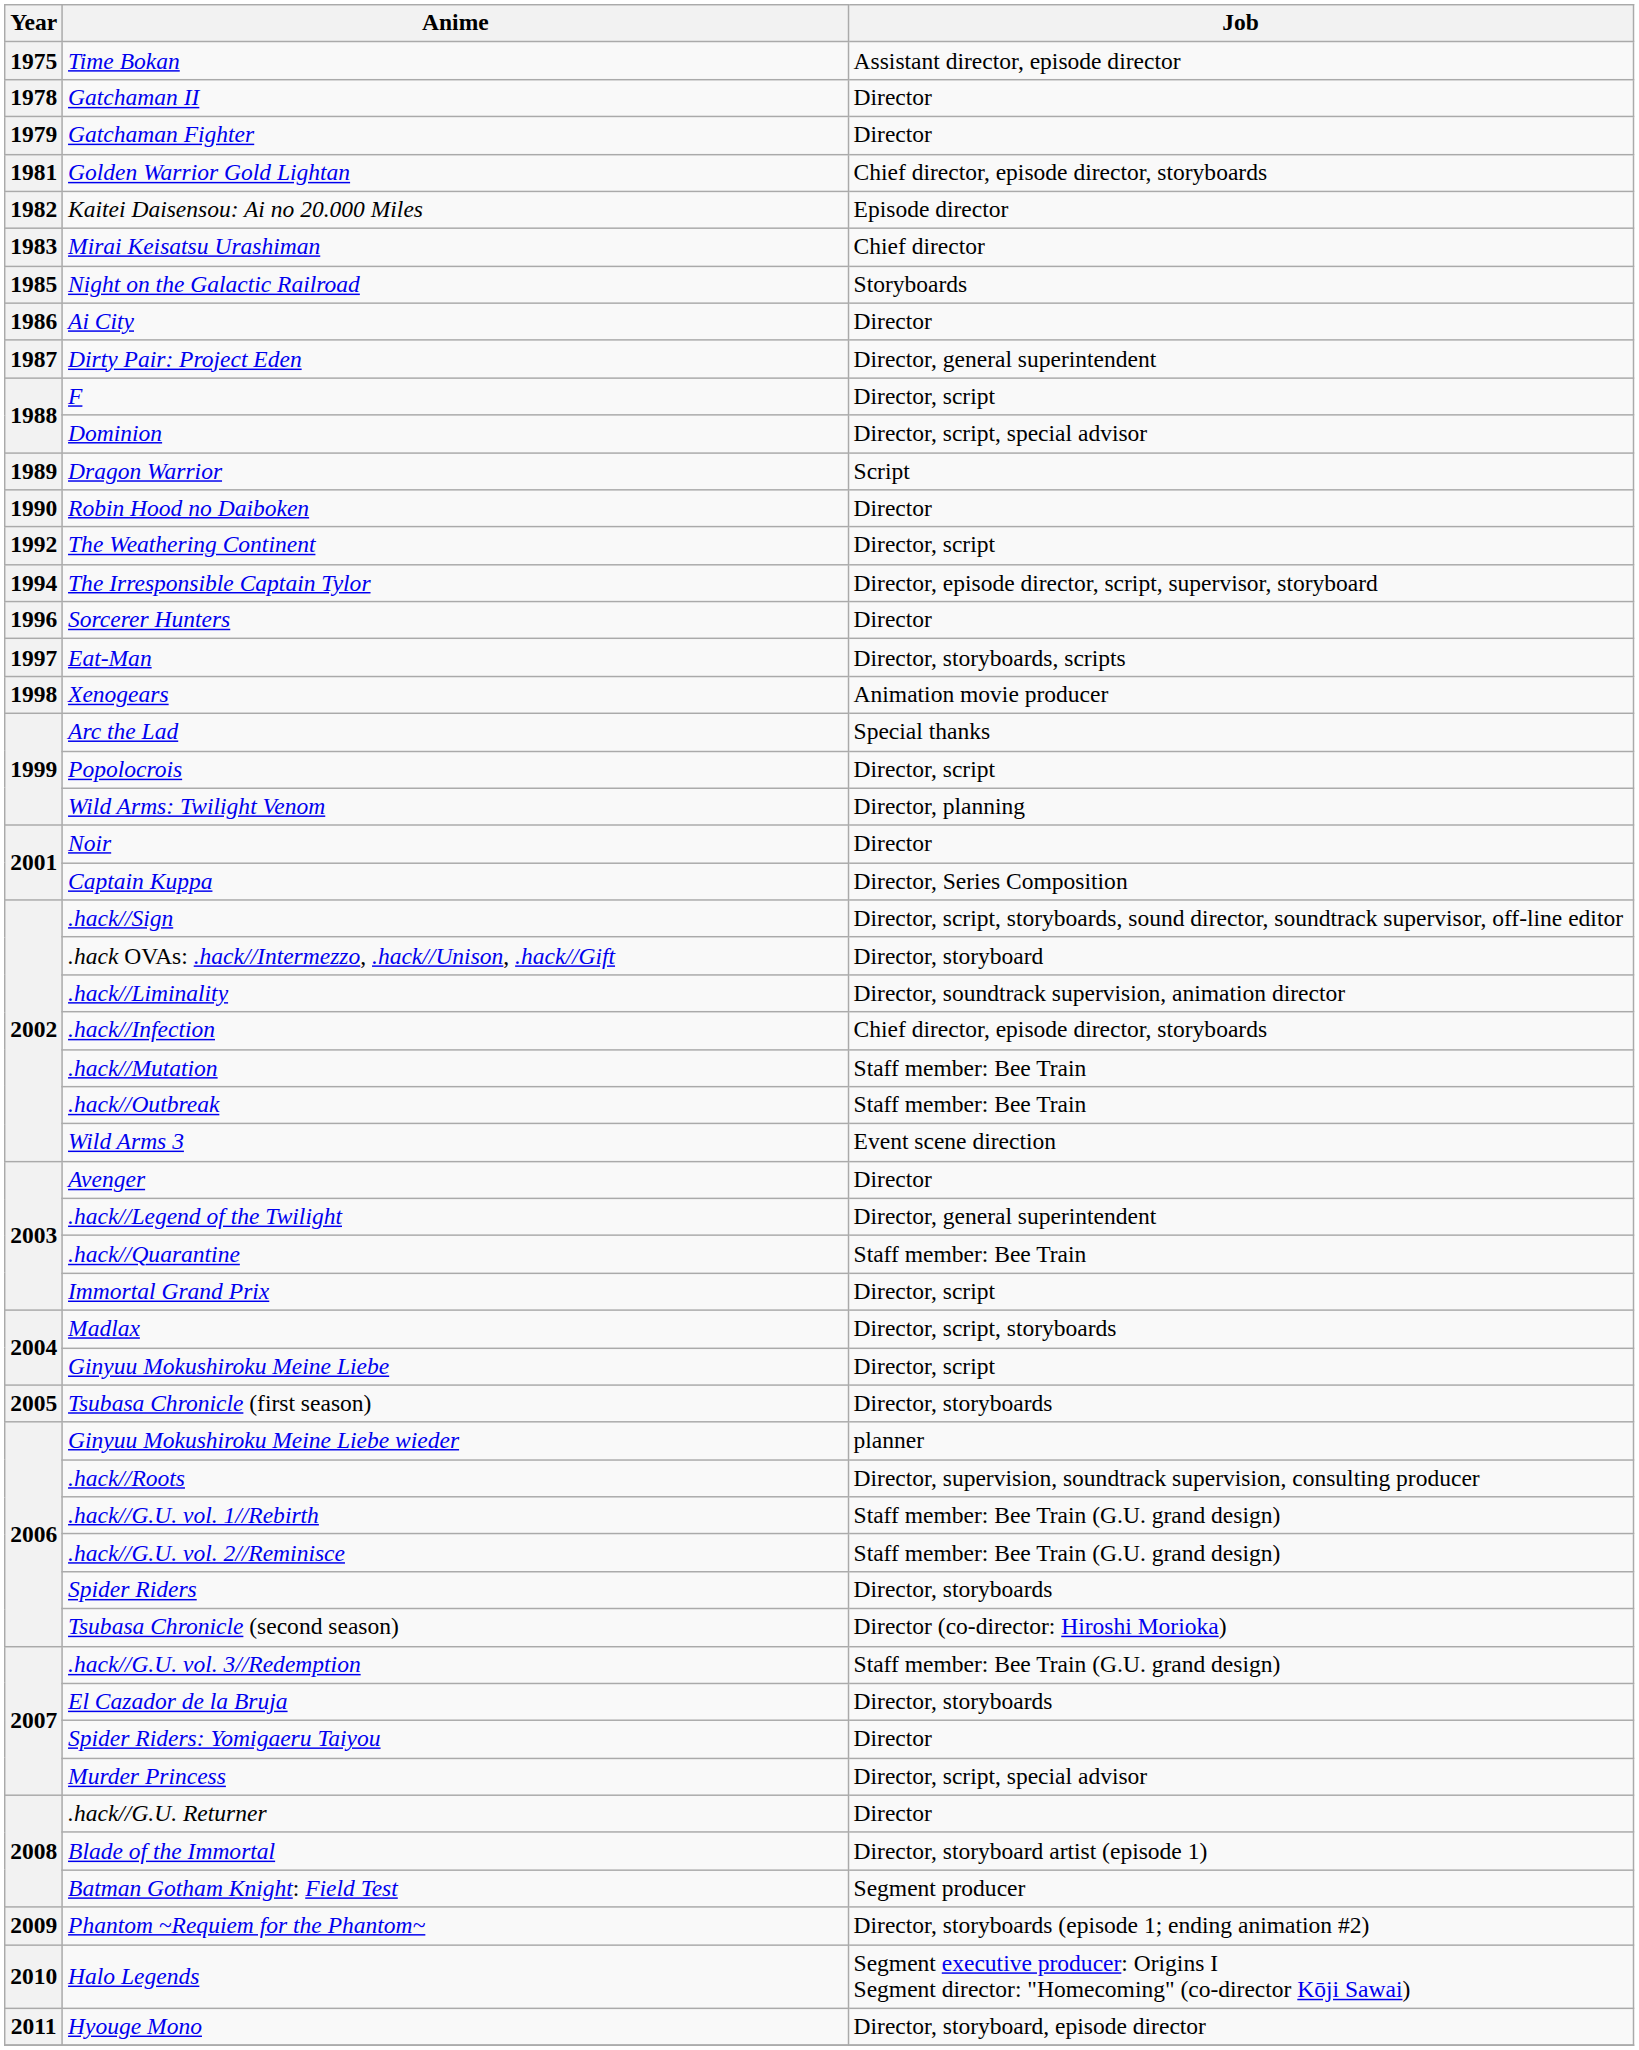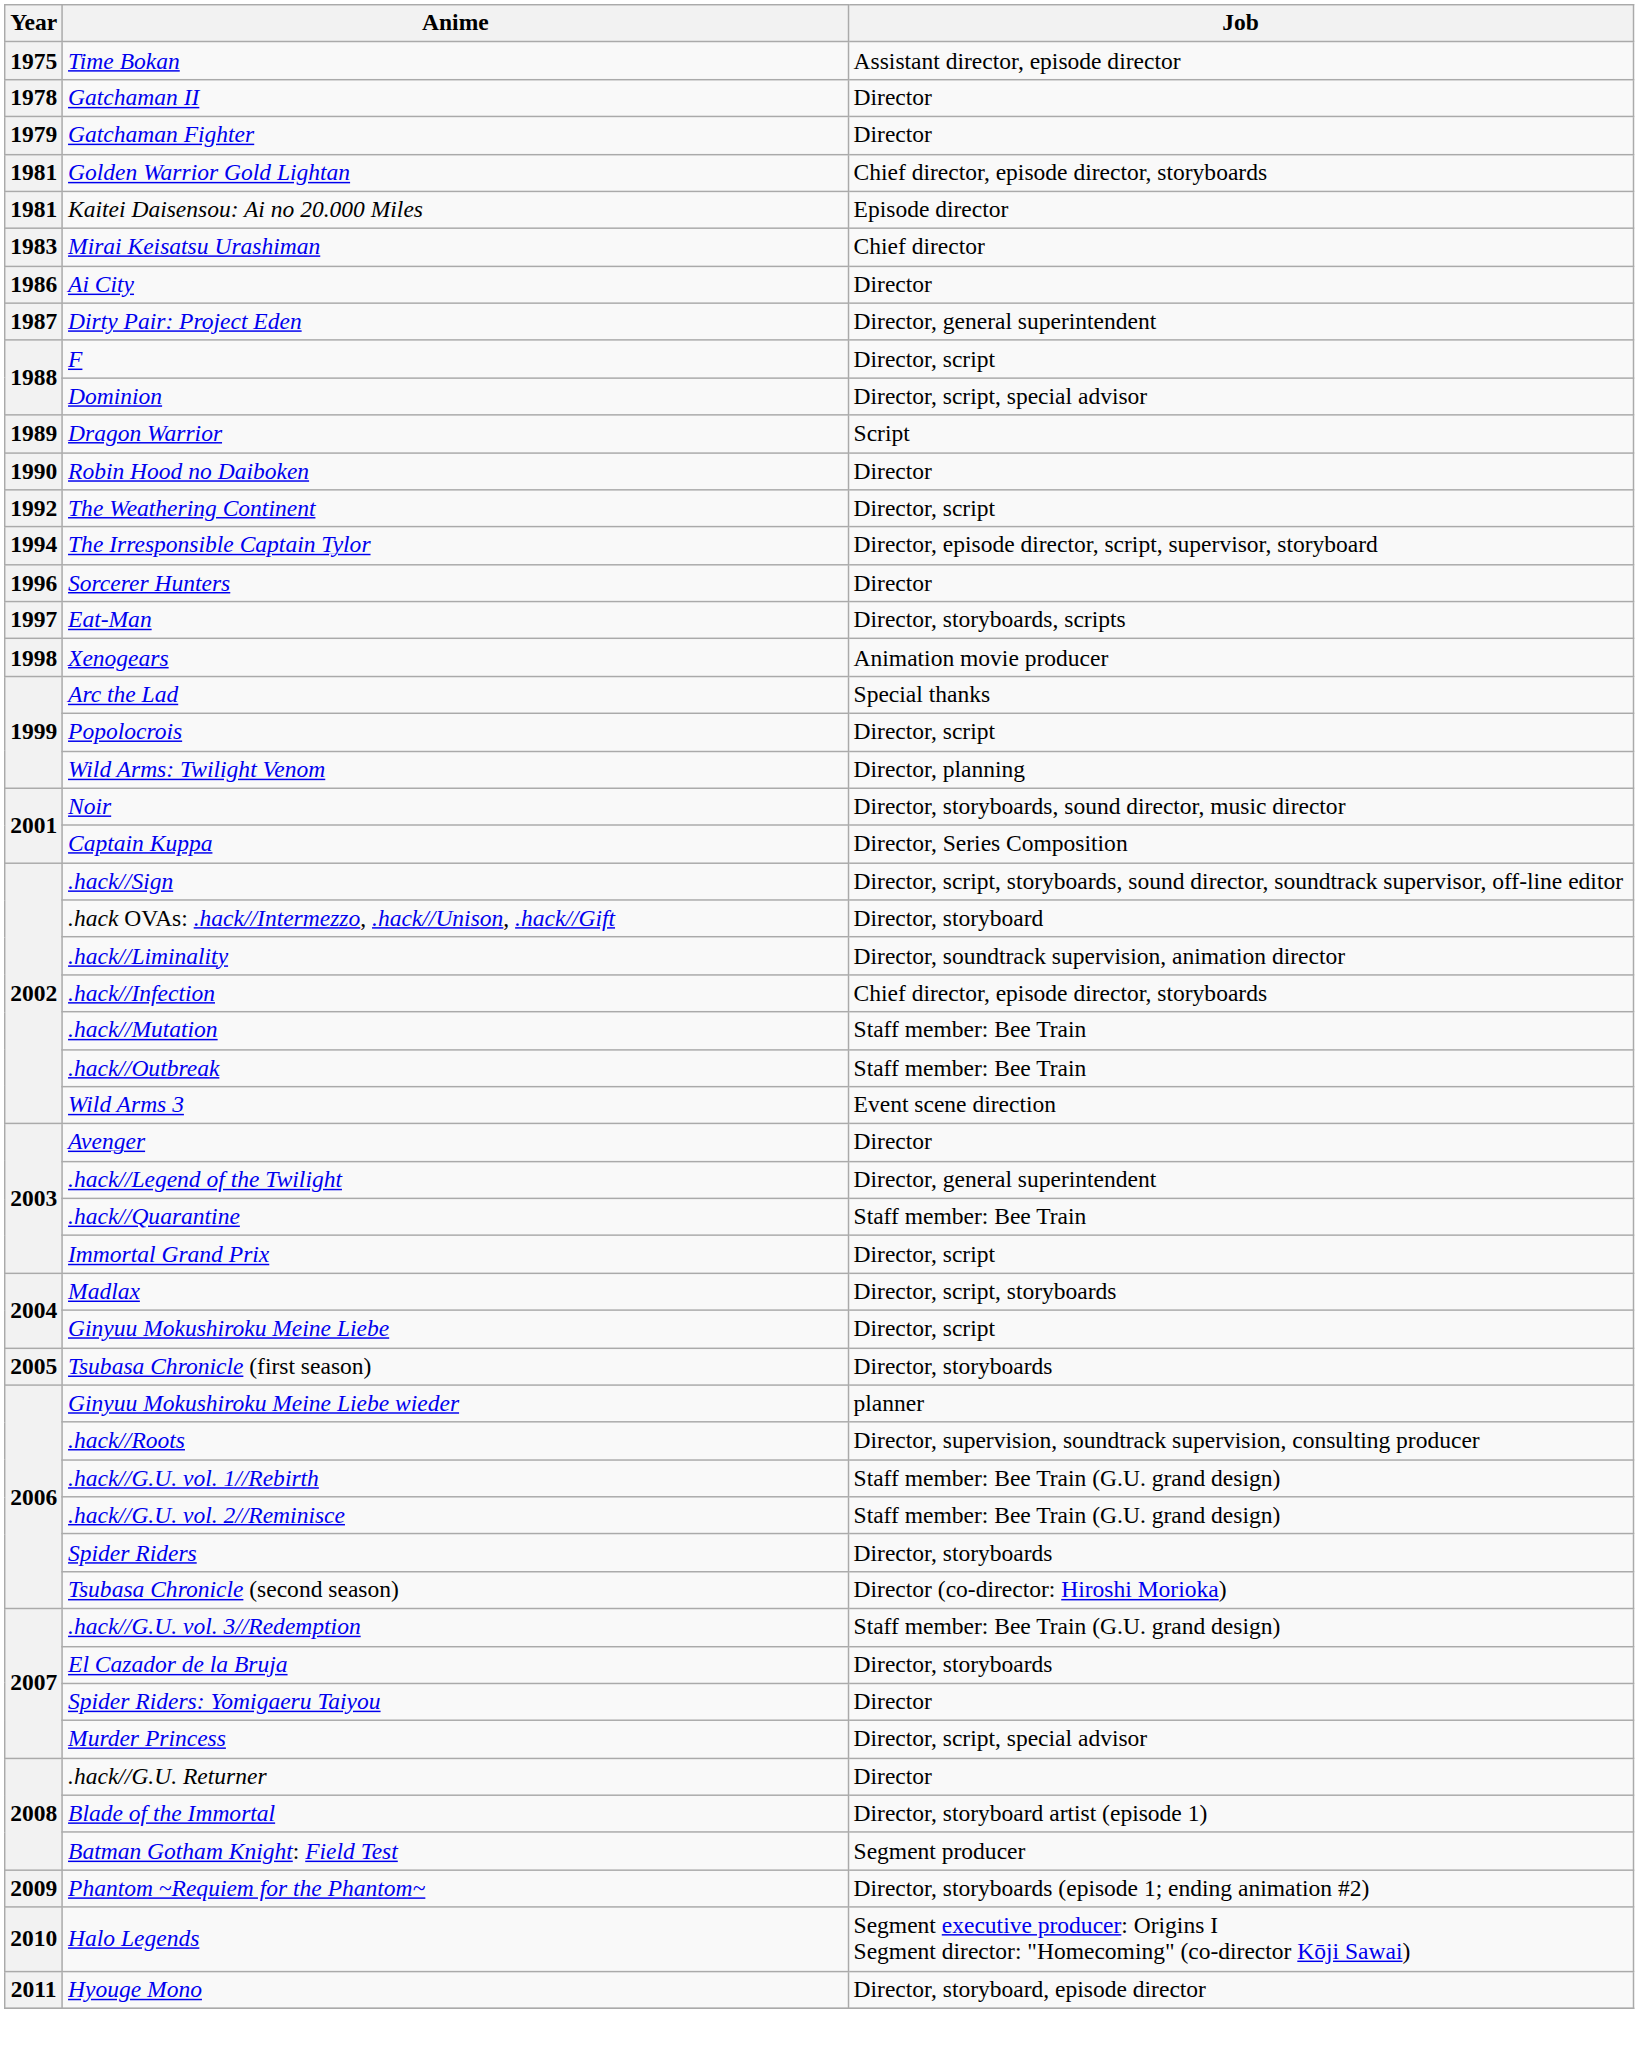Kaitei Daisensou: Ai no 20.000 Miles | Year: 1982 -> 1981
- row: 1985 | Night on the Galactic Railroad | Storyboards
Noir | Job: Director -> Director, storyboards, sound director, music director
